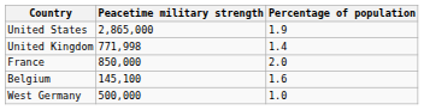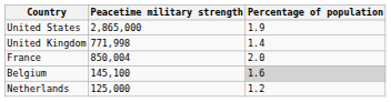France | Peacetime military strength: 850,000 -> 850,004
Belgium | Percentage of population: no background -> lightgrey background
+ row: Netherlands | 125,000 | 1.2
- row: West Germany | 500,000 | 1.0
